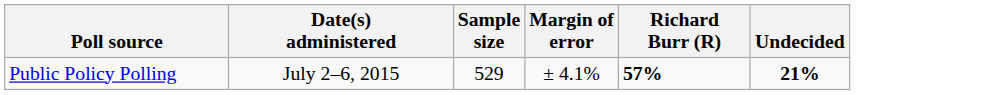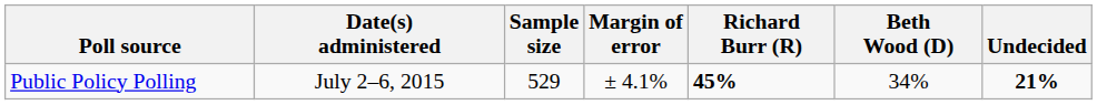+ column: Beth Wood (D) | 34%
Public Policy Polling | Richard Burr (R): 57% -> 45%
